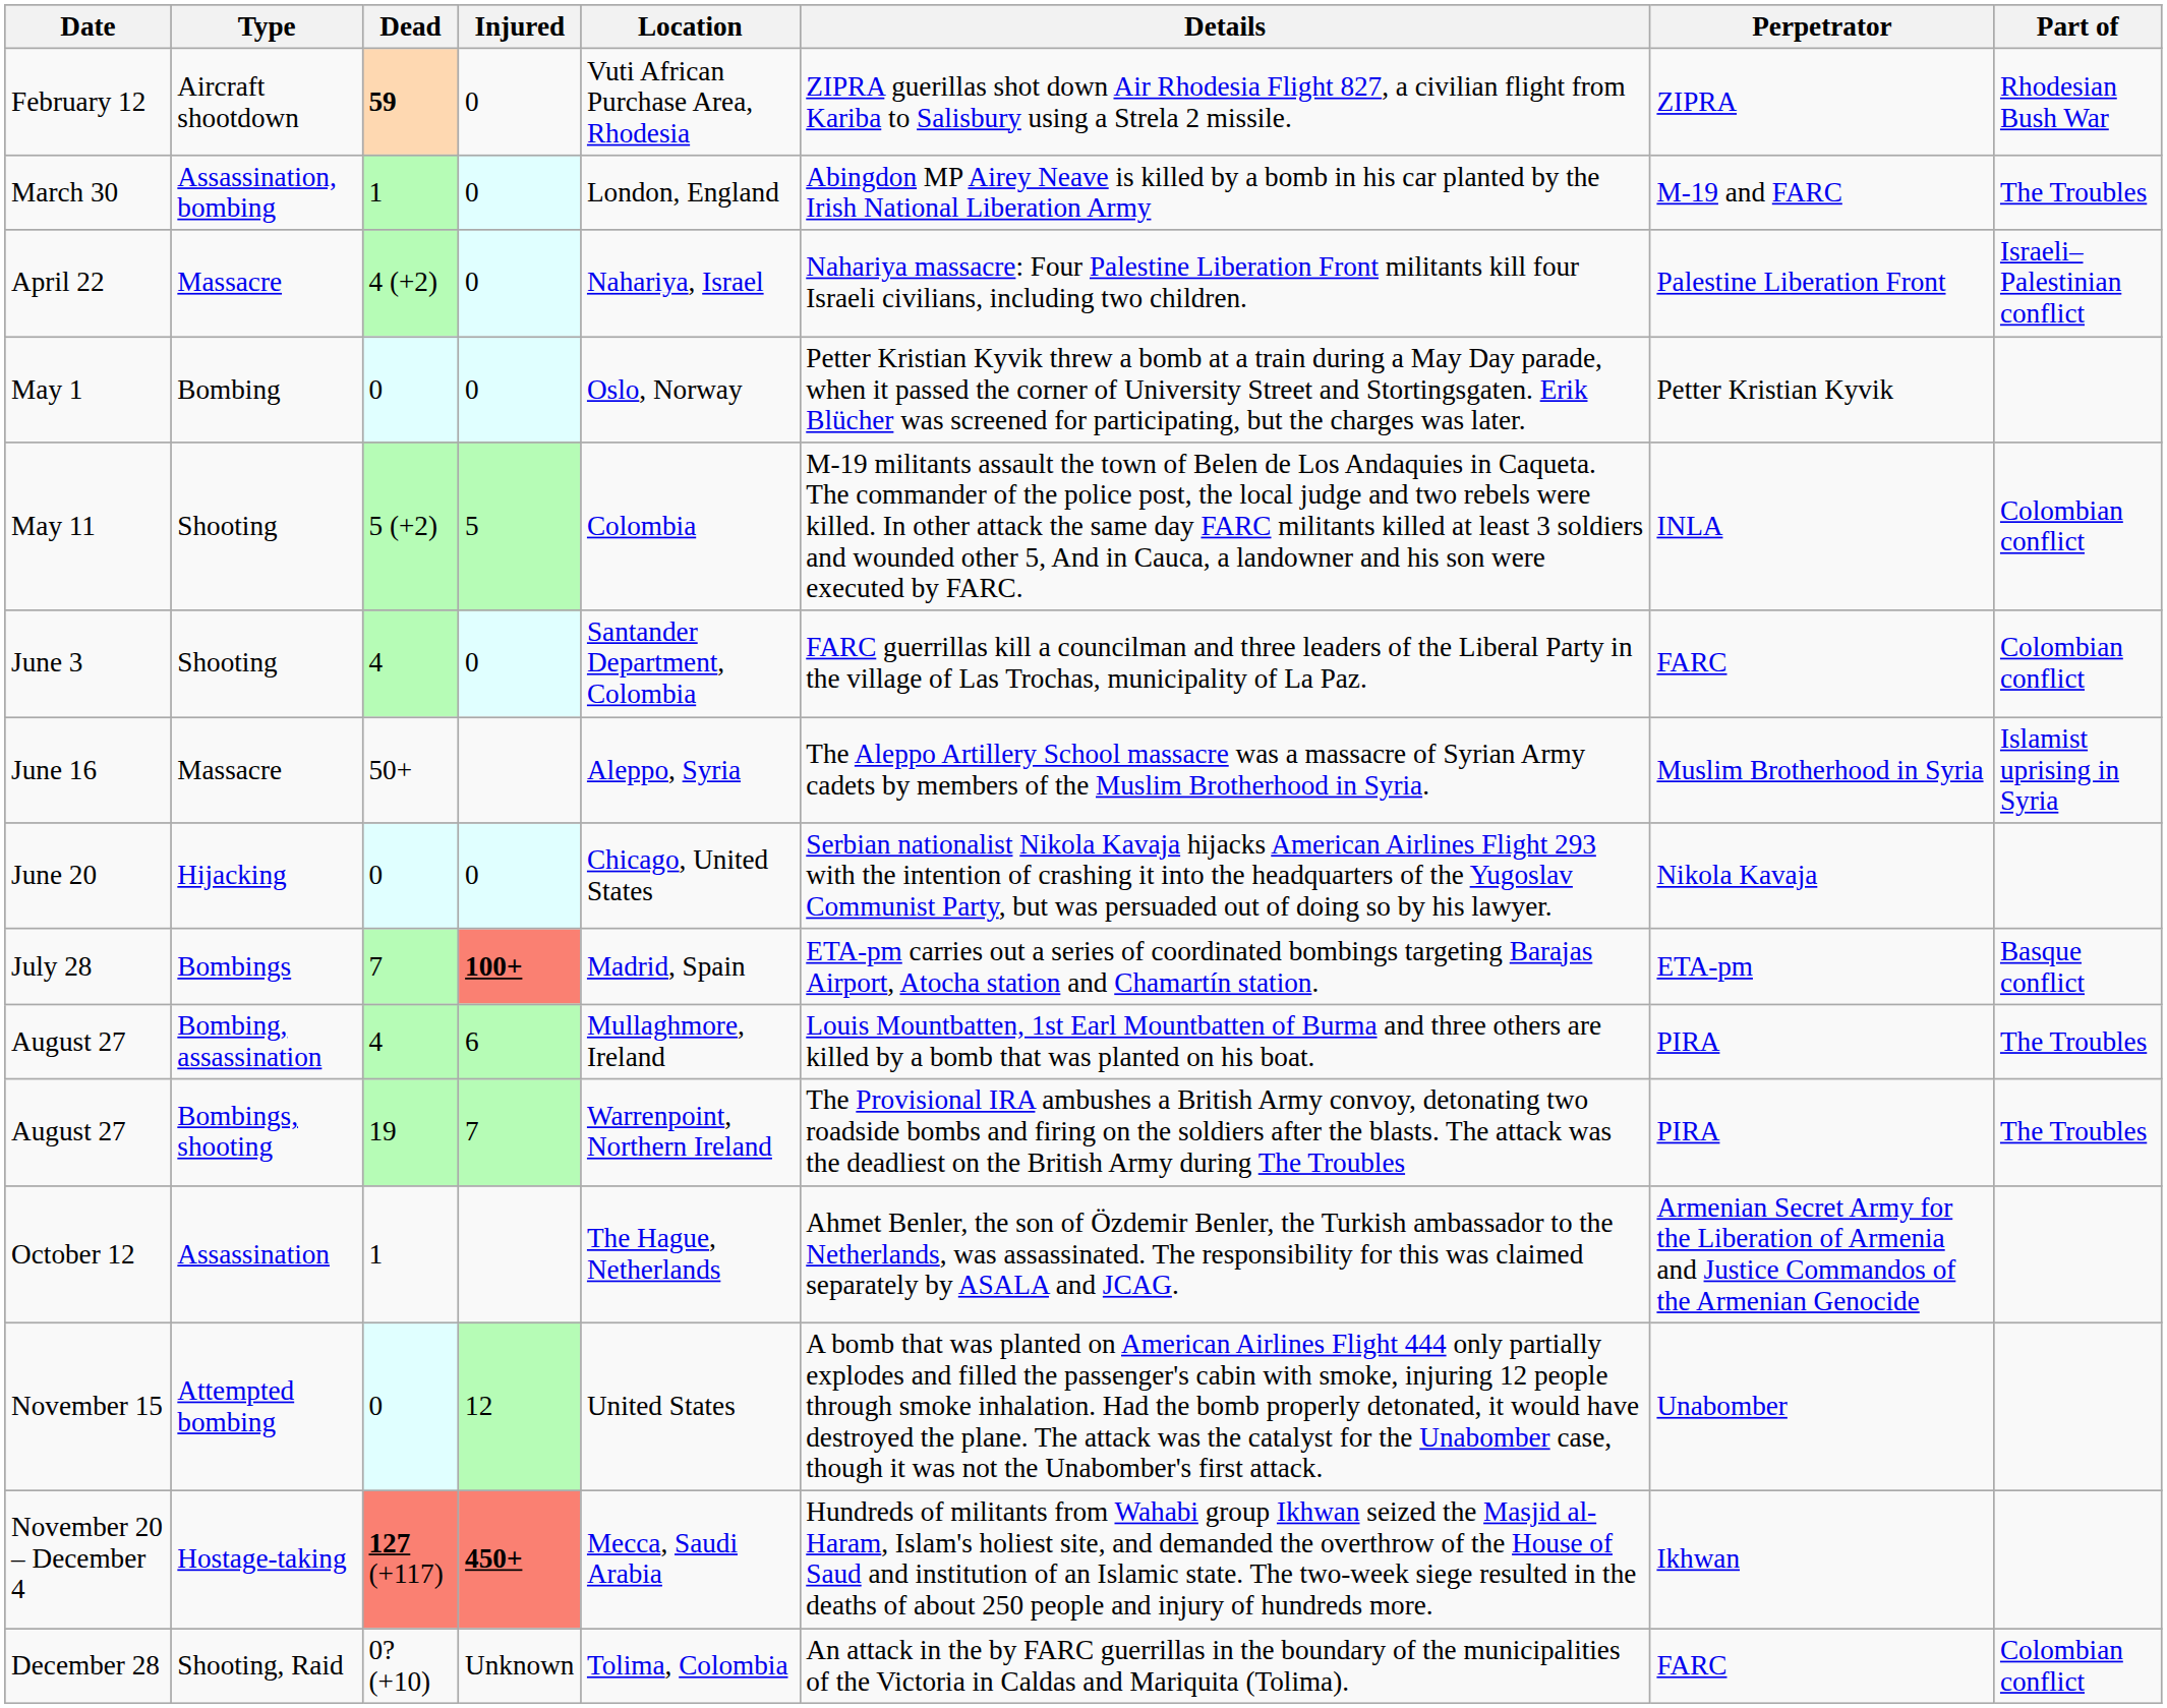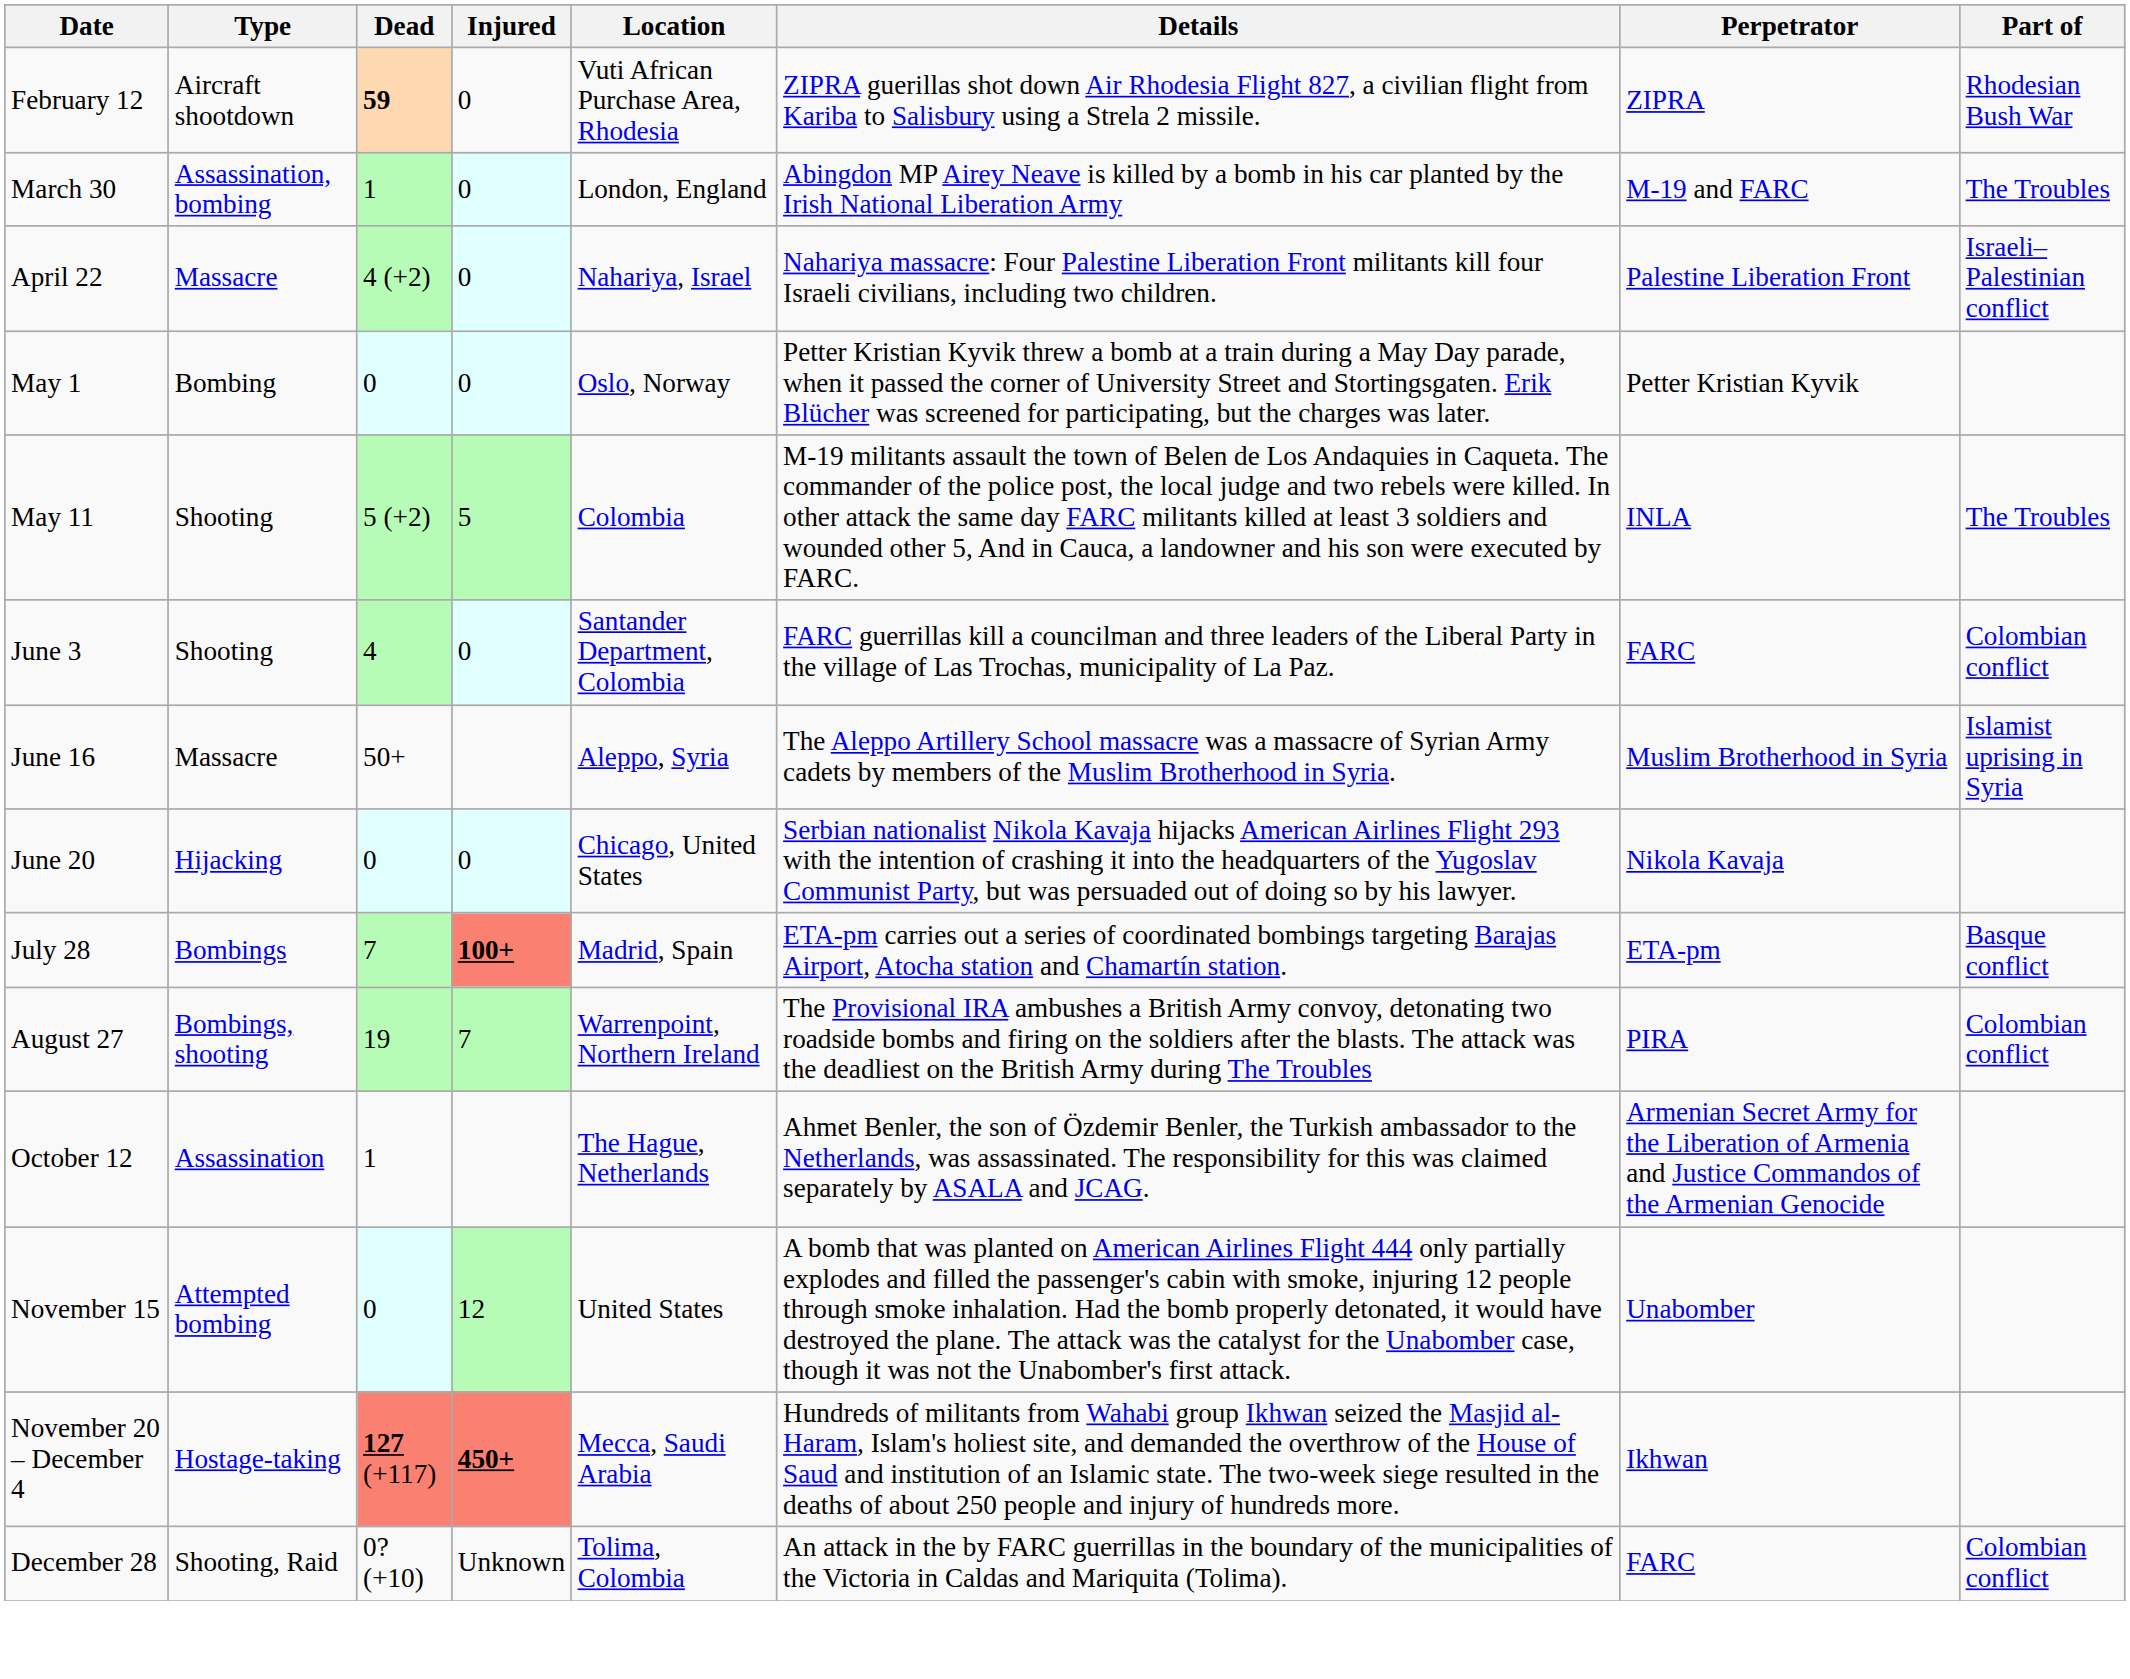May 11 | Part of: Colombian conflict -> The Troubles
- row: August 27 | Bombing, assassination | 4 | 6 | Mullaghmore, Ireland | Louis Mountbatten, 1st Earl Mountbatten of Burma and three others are killed by a bomb that was planted on his boat. | PIRA | The Troubles
August 27 / Bombings, shooting | Part of: The Troubles -> Colombian conflict
